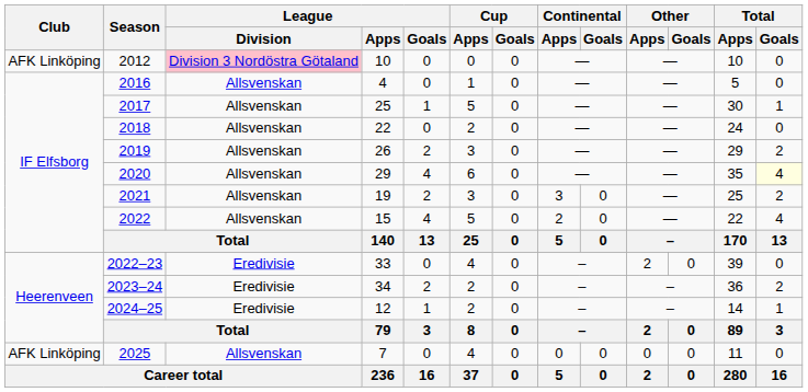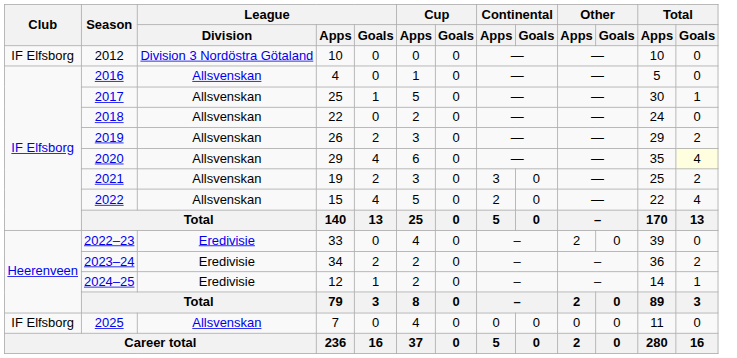2012 | Club: AFK Linköping -> IF Elfsborg
2012 | League / Division: pink background -> no background
2025 | Club: AFK Linköping -> IF Elfsborg
